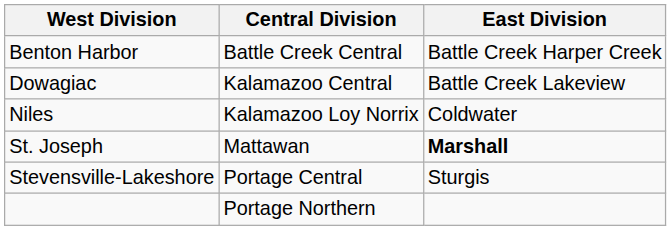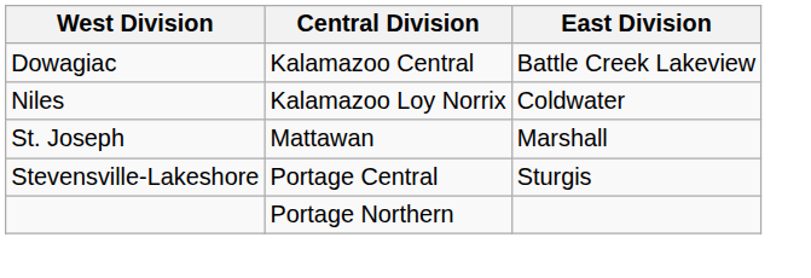- row: Benton Harbor | Battle Creek Central | Battle Creek Harper Creek
St. Joseph | East Division: bold -> normal
